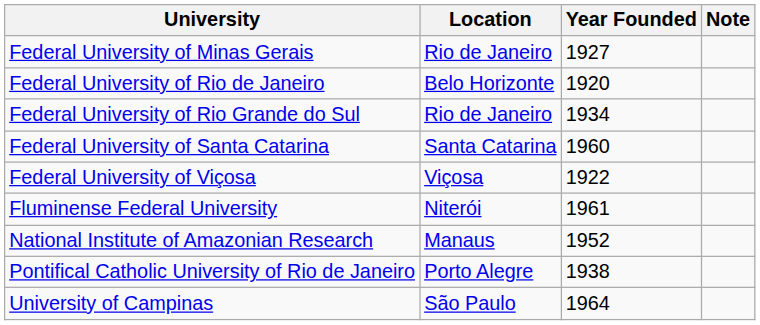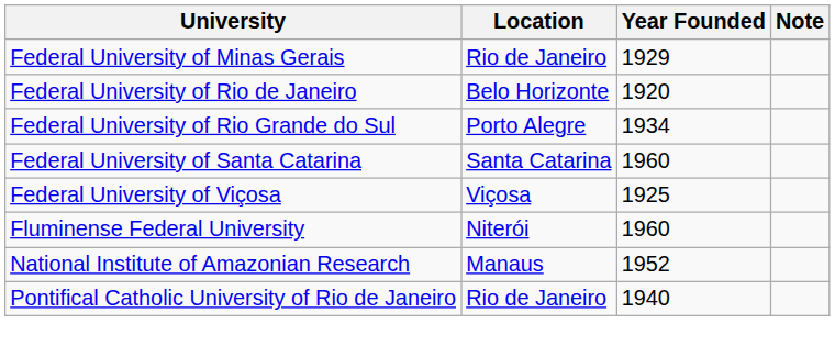Federal University of Minas Gerais | Year Founded: 1927 -> 1929
Federal University of Rio Grande do Sul | Location: Rio de Janeiro -> Porto Alegre
Federal University of Viçosa | Year Founded: 1922 -> 1925
Fluminense Federal University | Year Founded: 1961 -> 1960
Pontifical Catholic University of Rio de Janeiro | Location: Porto Alegre -> Rio de Janeiro
Pontifical Catholic University of Rio de Janeiro | Year Founded: 1938 -> 1940
- row: University of Campinas | São Paulo | 1964
